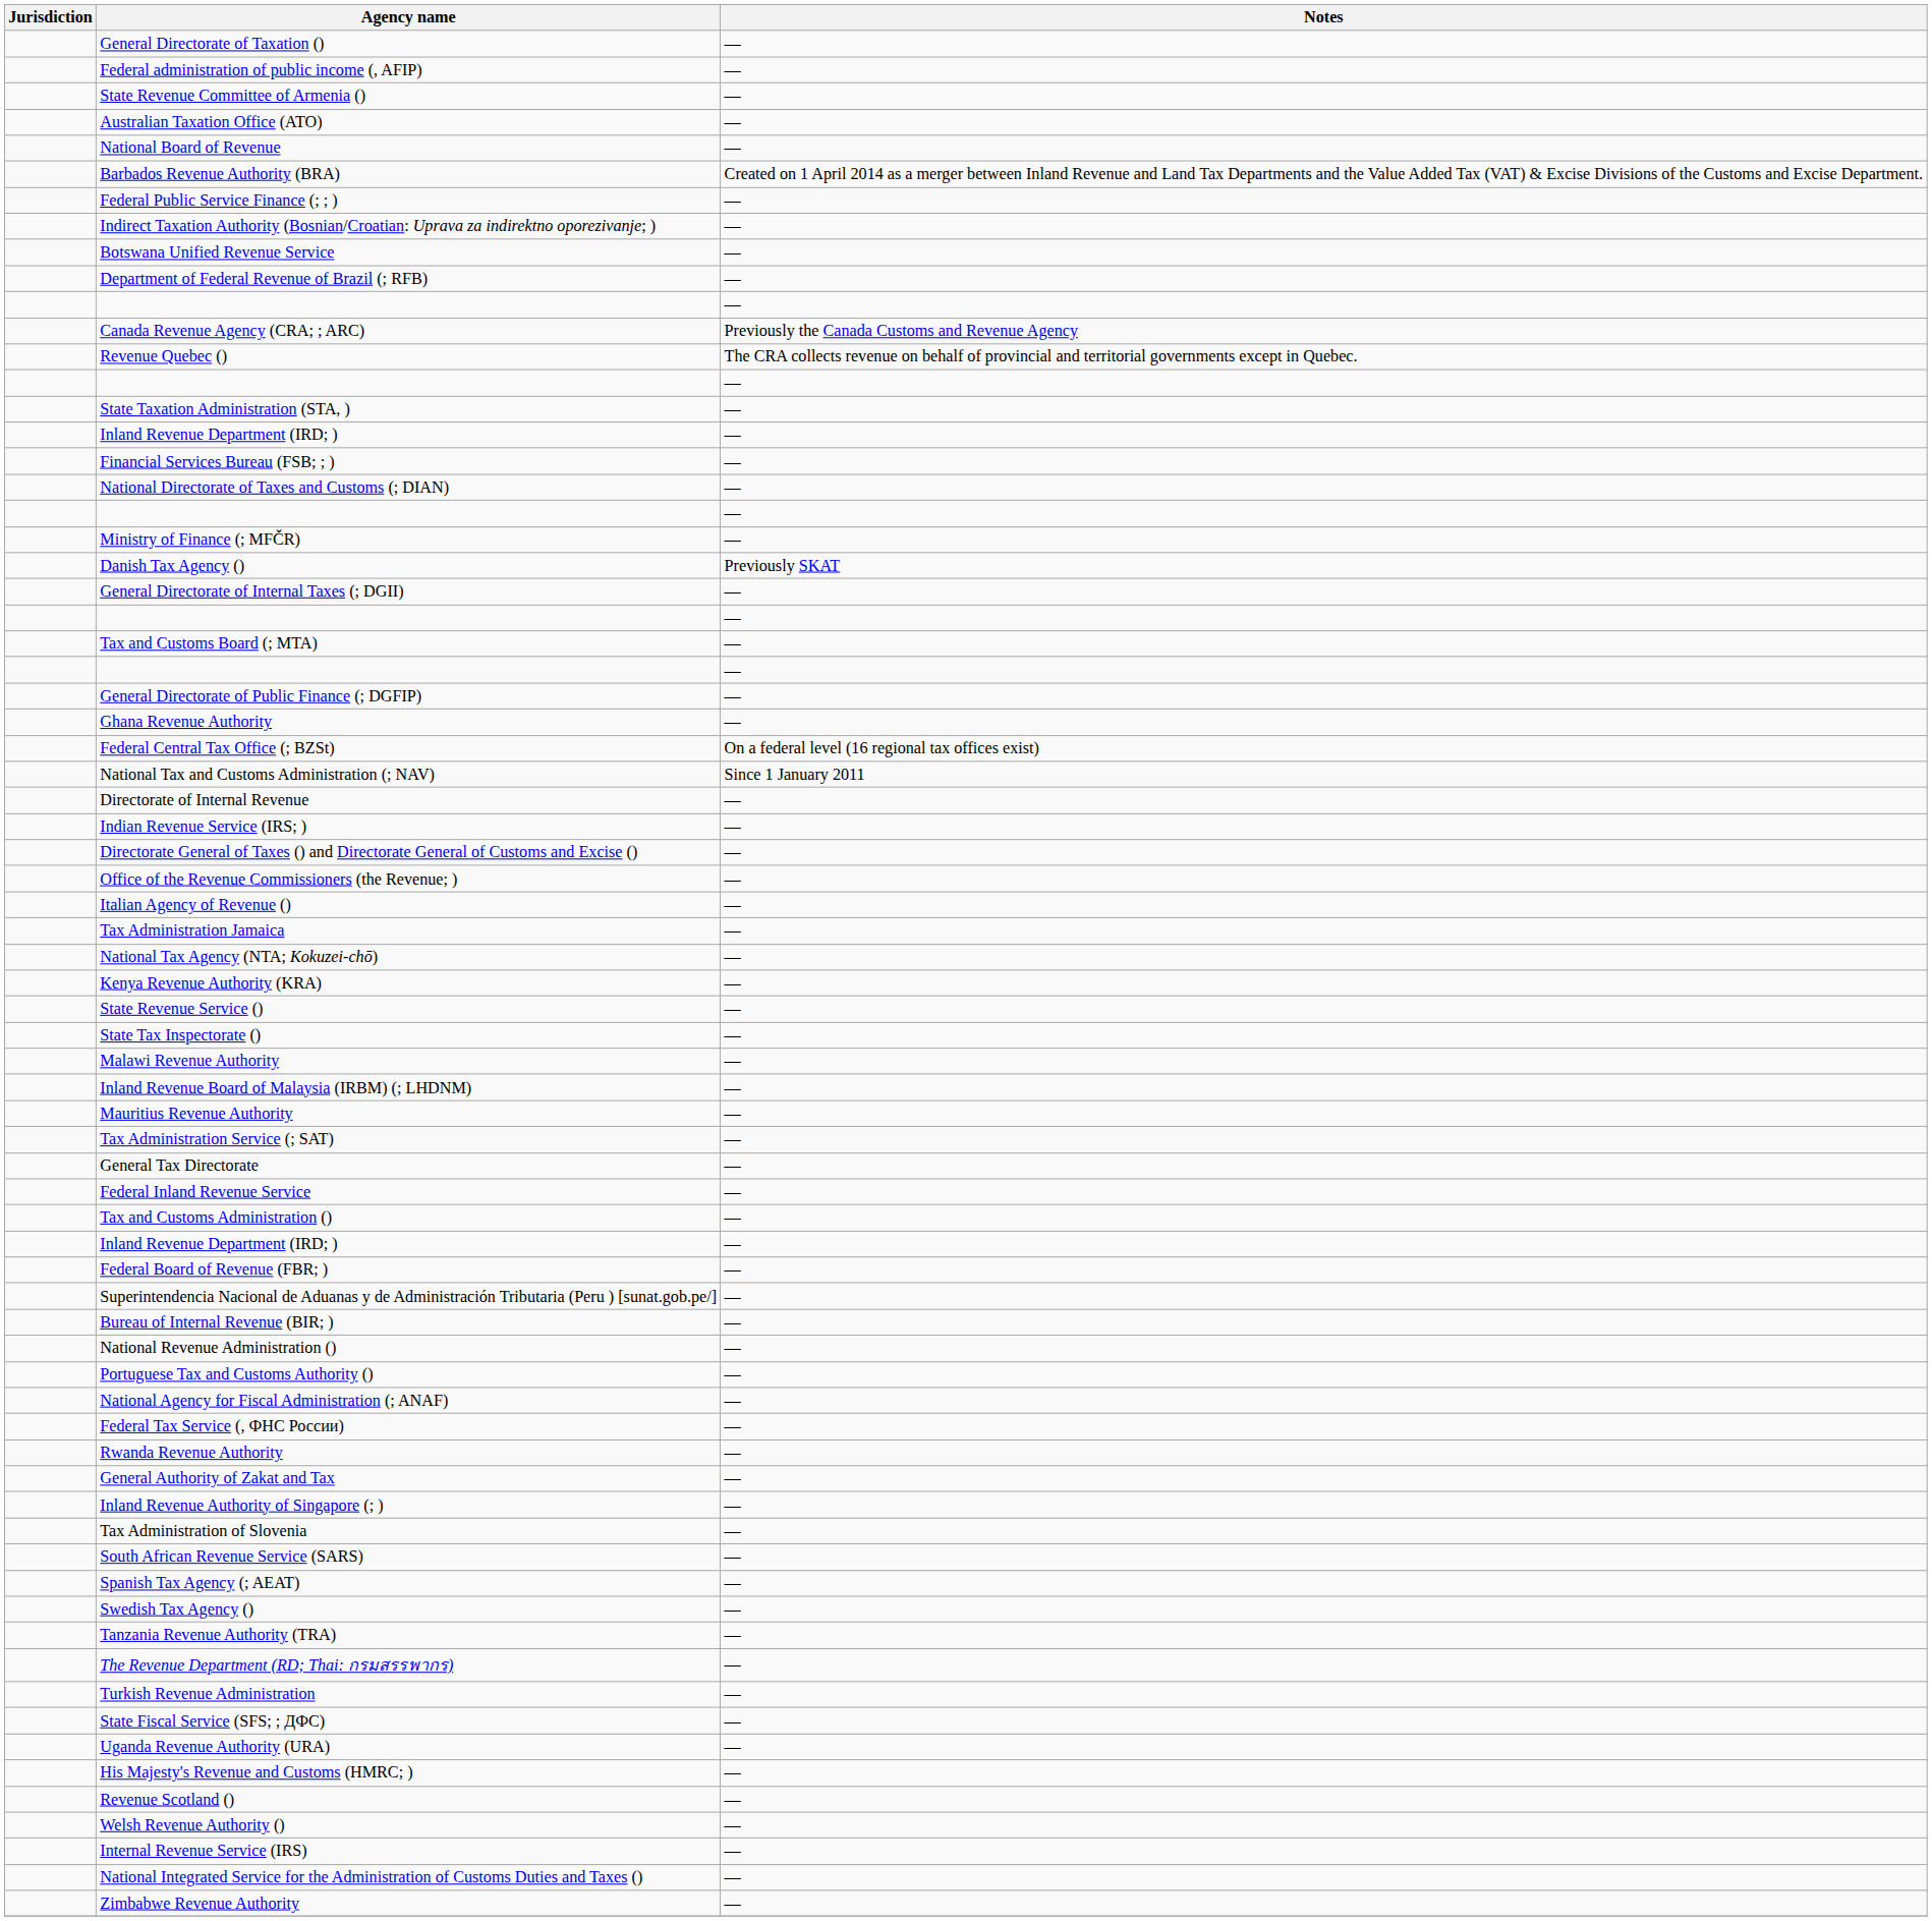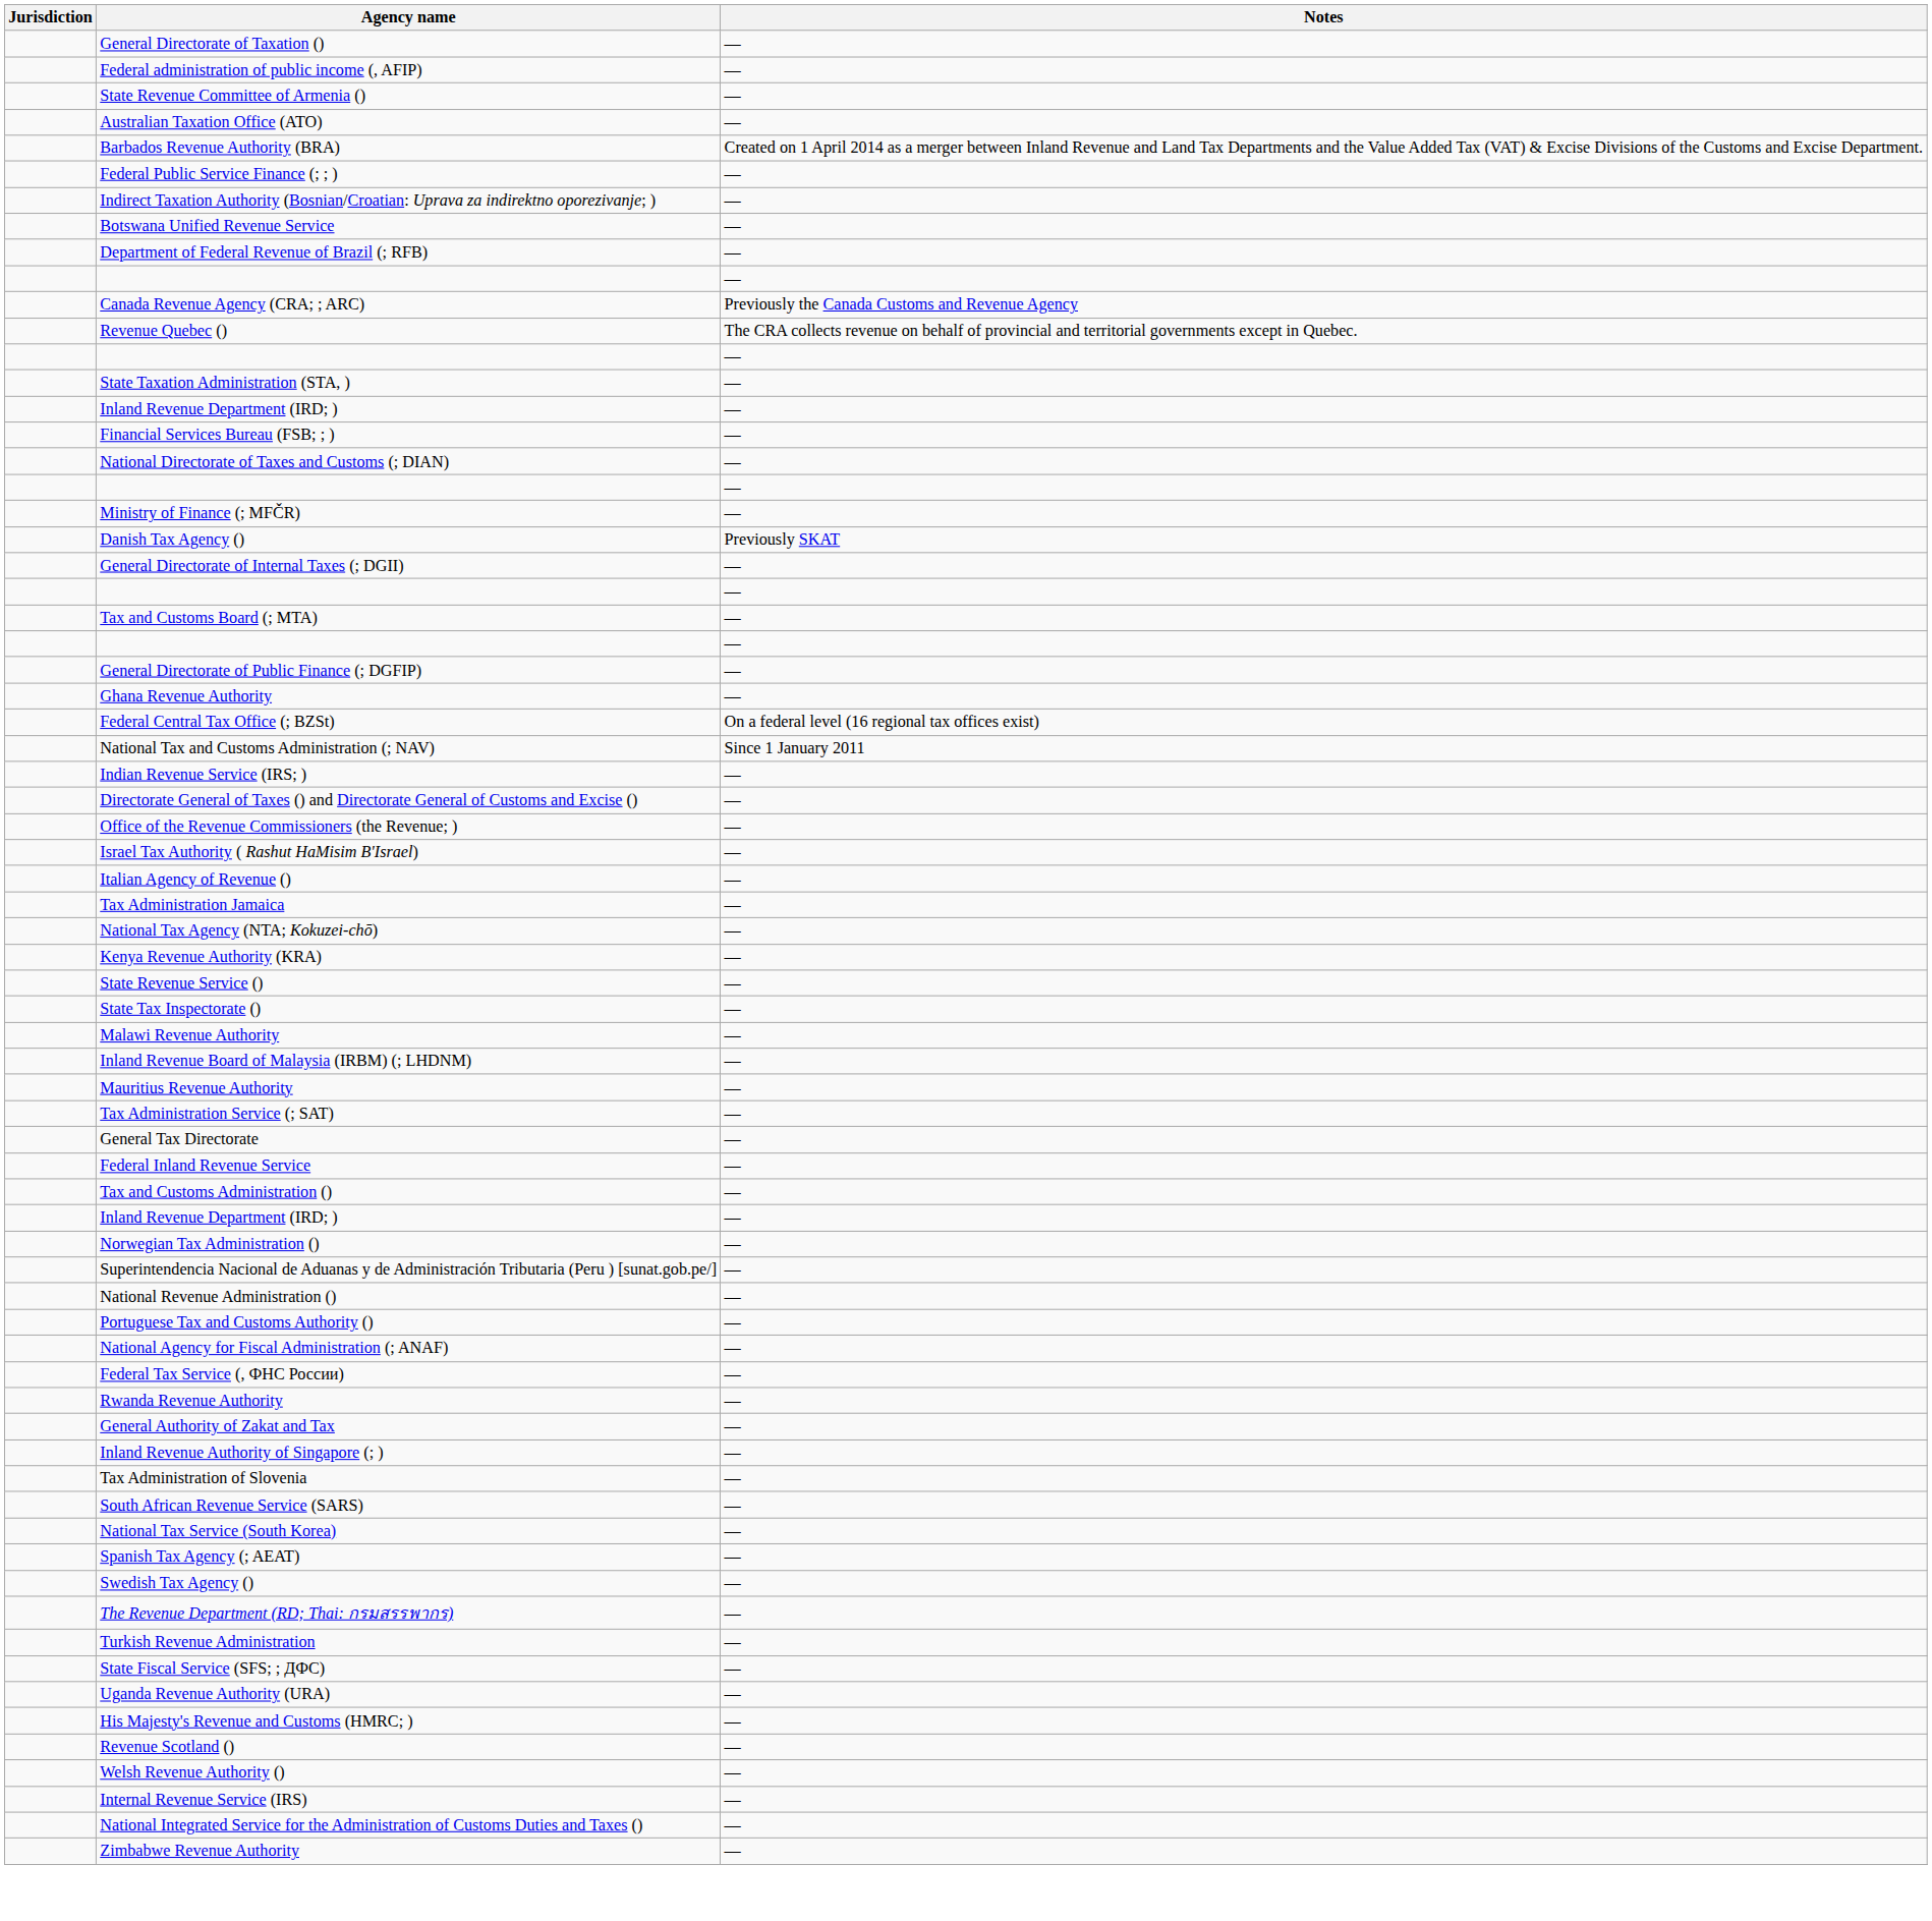- row: National Board of Revenue | —
- row: Directorate of Internal Revenue | —
+ row: Israel Tax Authority ( Rashut HaMisim B'Israel) | —
+ row: Norwegian Tax Administration () | —
- row: Federal Board of Revenue (FBR; ) | —
- row: Bureau of Internal Revenue (BIR; ) | —
+ row: National Tax Service (South Korea) | —
- row: Tanzania Revenue Authority (TRA) | —
